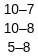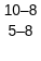- row: 10–7
